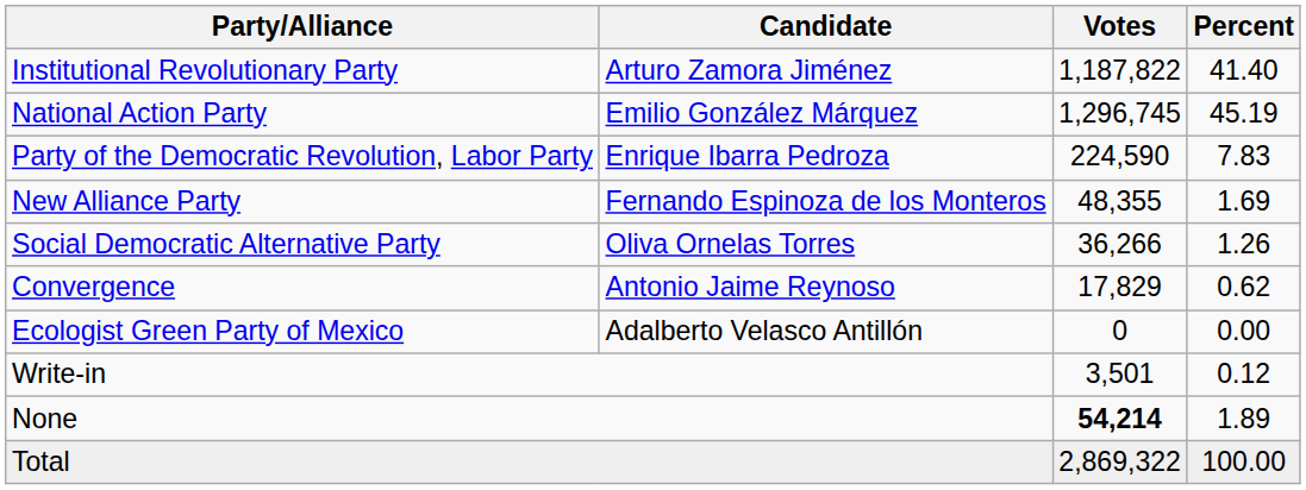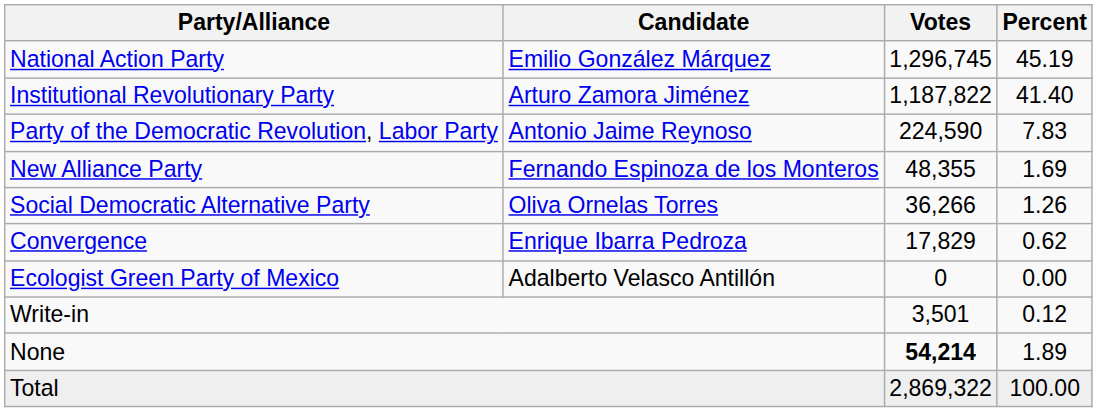rows swapped: National Action Party <-> Institutional Revolutionary Party
Party of the Democratic Revolution, Labor Party | Candidate: Enrique Ibarra Pedroza -> Antonio Jaime Reynoso
Convergence | Candidate: Antonio Jaime Reynoso -> Enrique Ibarra Pedroza
